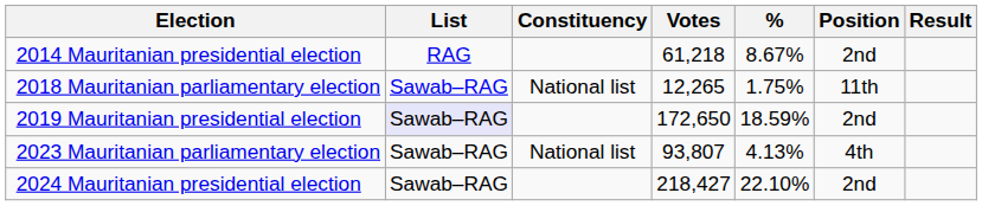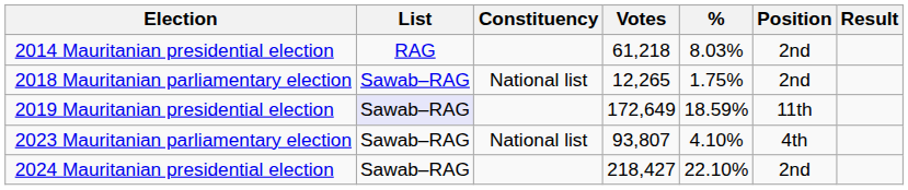2014 Mauritanian presidential election | %: 8.67% -> 8.03%
2018 Mauritanian parliamentary election | Position: 11th -> 2nd
2019 Mauritanian presidential election | Votes: 172,650 -> 172,649
2019 Mauritanian presidential election | Position: 2nd -> 11th
2023 Mauritanian parliamentary election | %: 4.13% -> 4.10%
